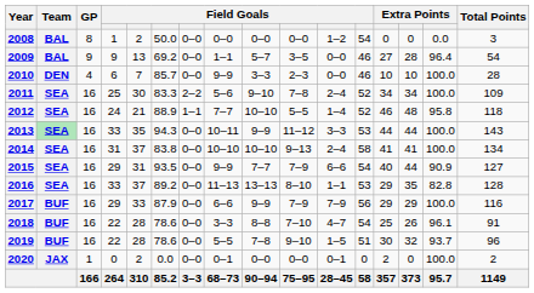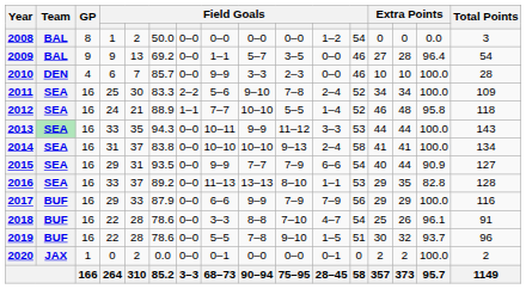2020 | column 14: 0 -> 2
